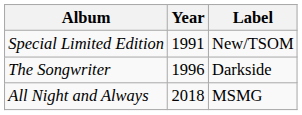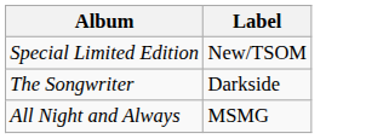- column: Year | 1991 | 1996 | 2018
